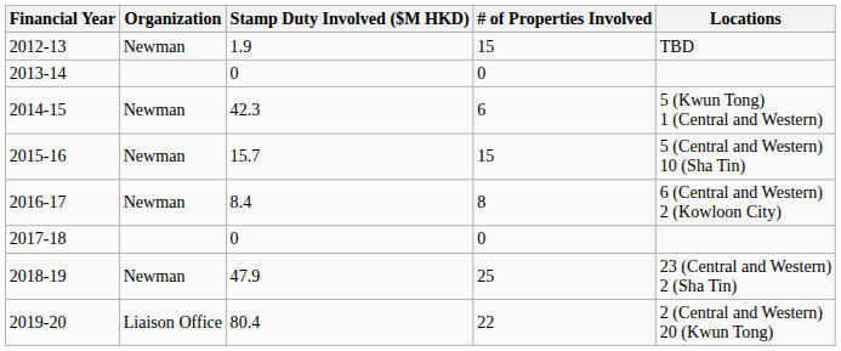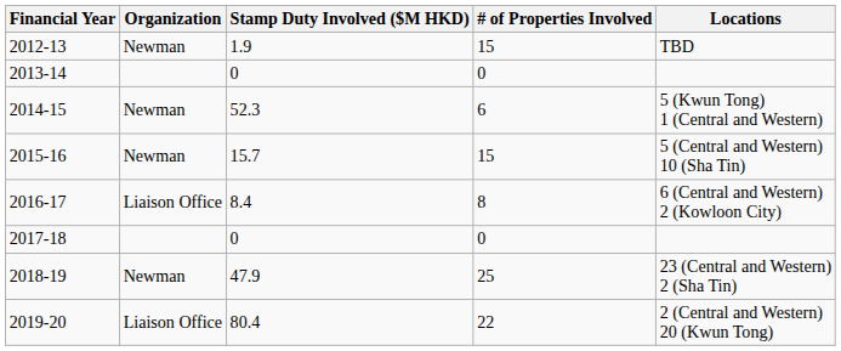2014-15 | Stamp Duty Involved ($M HKD): 42.3 -> 52.3
2016-17 | Organization: Newman -> Liaison Office
